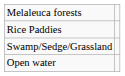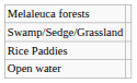rows swapped: Rice Paddies <-> Swamp/Sedge/Grassland
